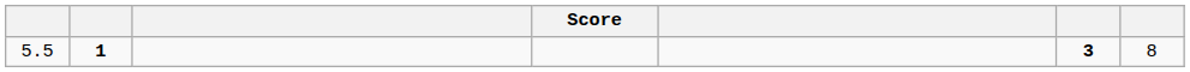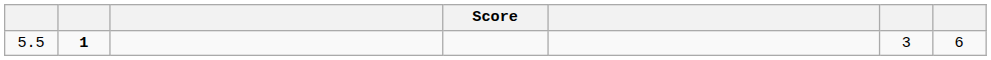5.5 | column 6: bold -> normal
5.5 | column 7: 8 -> 6
